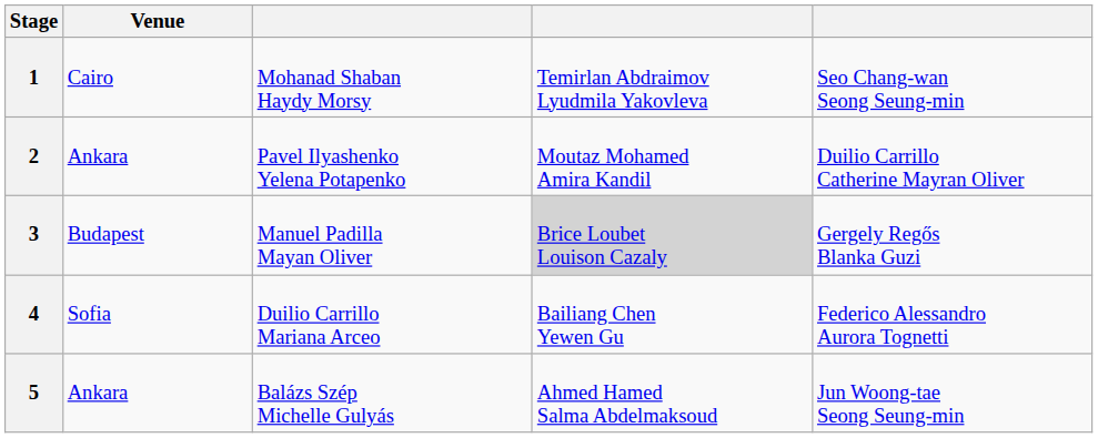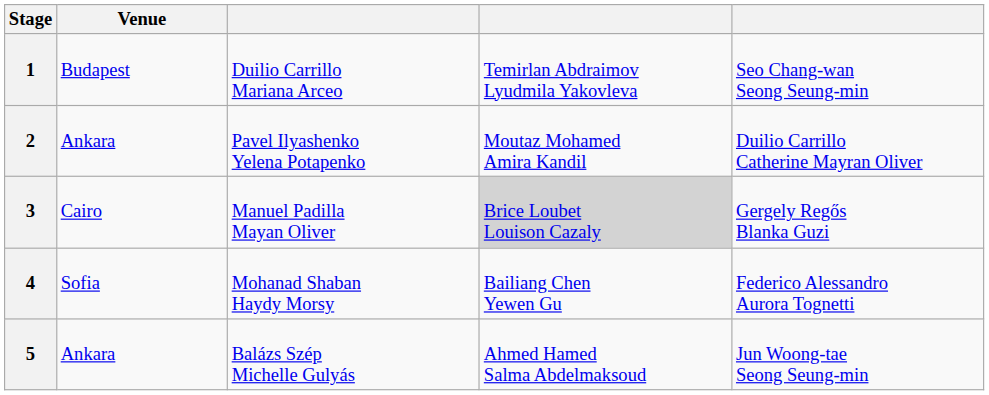1 | Venue: Cairo -> Budapest
1 | column 3: Mohanad Shaban Haydy Morsy -> Duilio Carrillo Mariana Arceo
3 | Venue: Budapest -> Cairo
4 | column 3: Duilio Carrillo Mariana Arceo -> Mohanad Shaban Haydy Morsy
